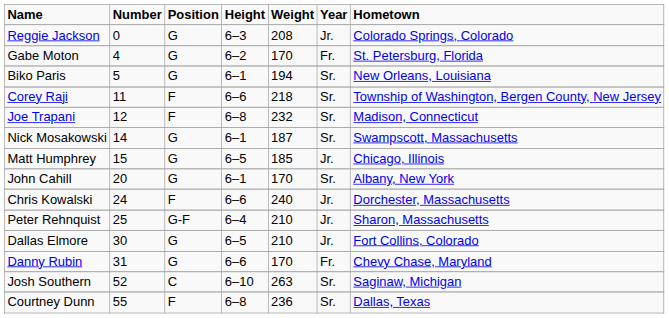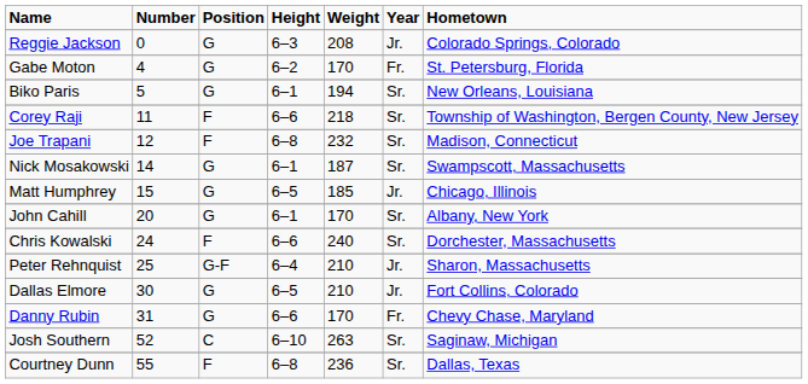Chris Kowalski | Year: Jr. -> Sr.
